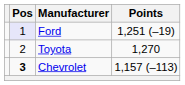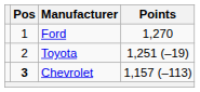Ford | Pos: lavender background -> no background
Ford | Points: 1,251 (–19) -> 1,270
Toyota | Points: 1,270 -> 1,251 (–19)
